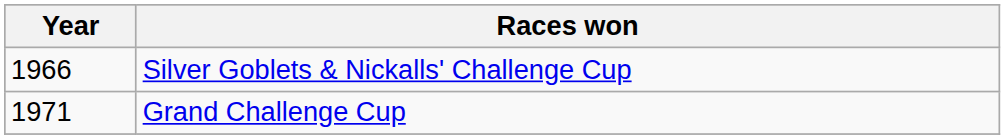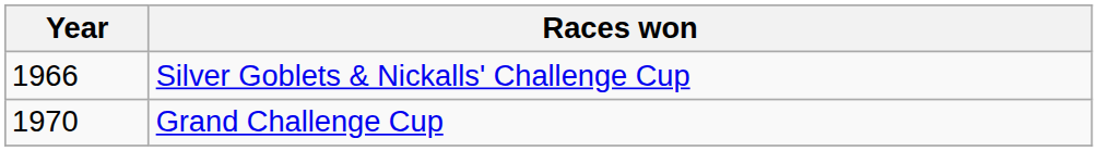Grand Challenge Cup | Year: 1971 -> 1970
